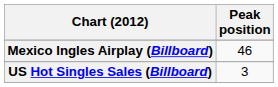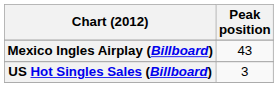Mexico Ingles Airplay (Billboard) | Peak position: 46 -> 43
